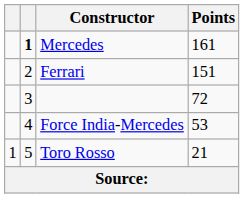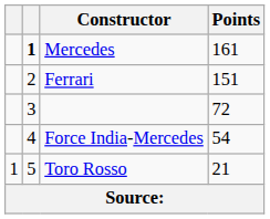Force India-Mercedes | Points: 53 -> 54
